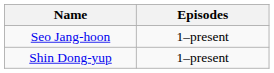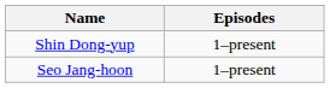rows swapped: Shin Dong-yup <-> Seo Jang-hoon
